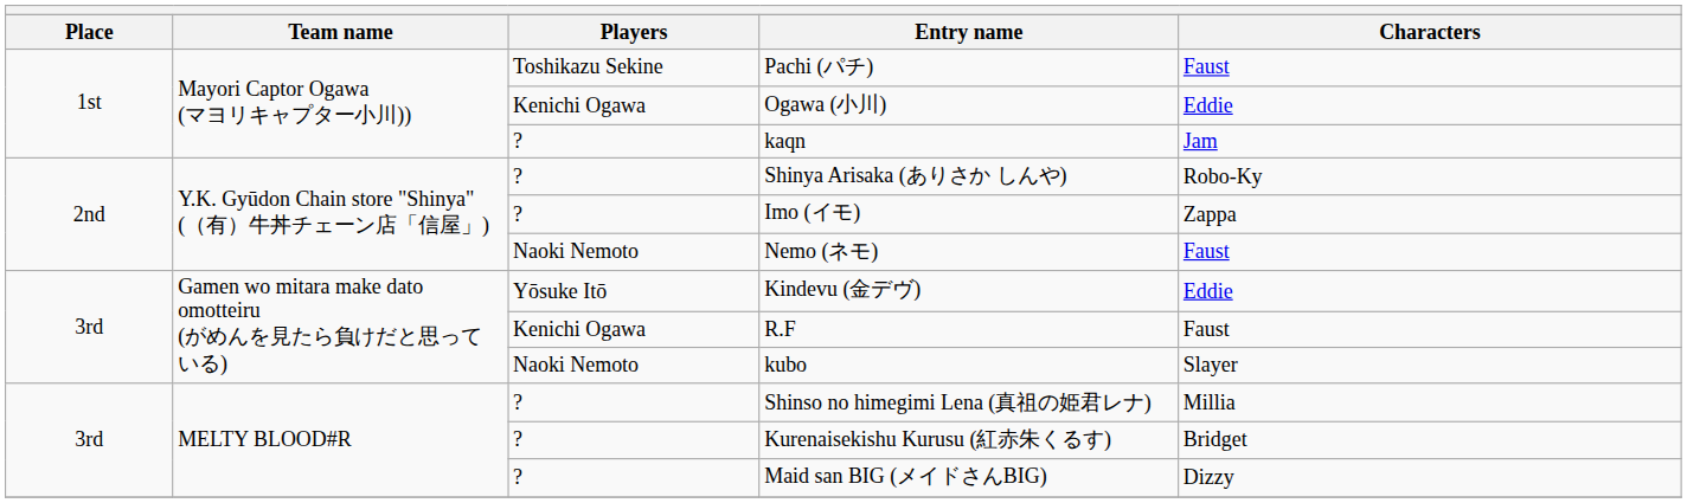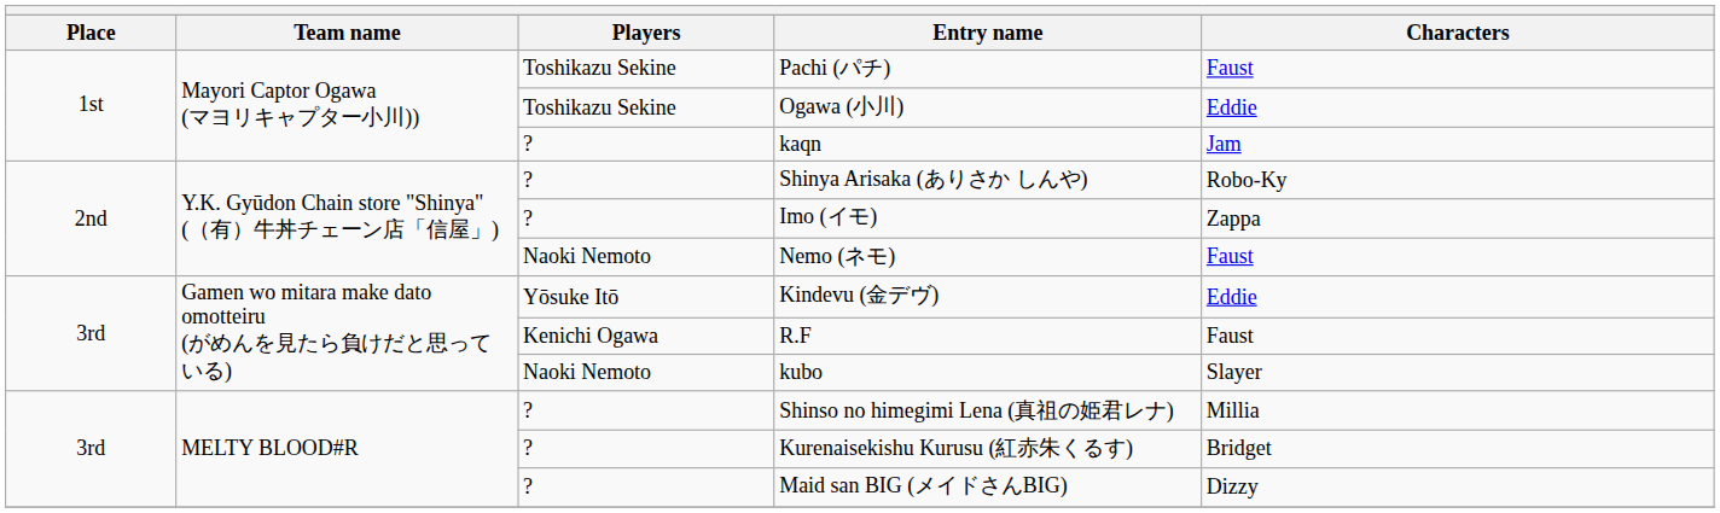Ogawa (小川) | Players: Kenichi Ogawa -> Toshikazu Sekine
